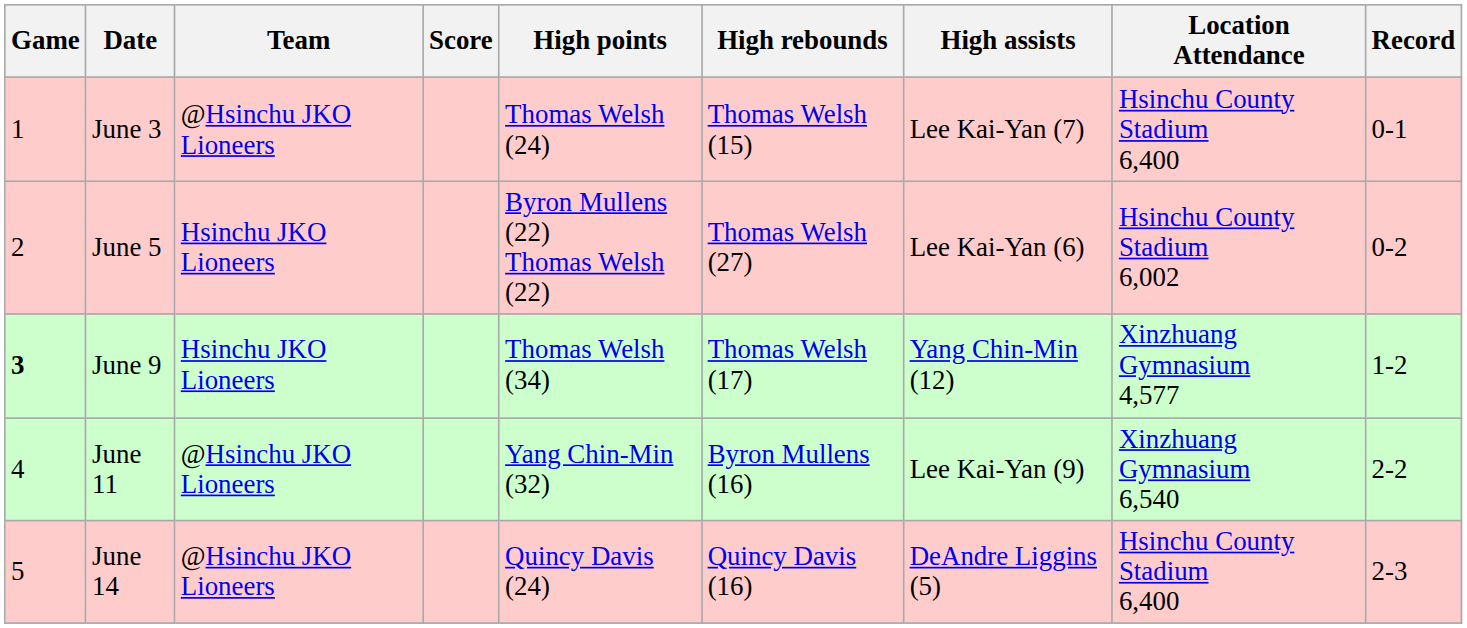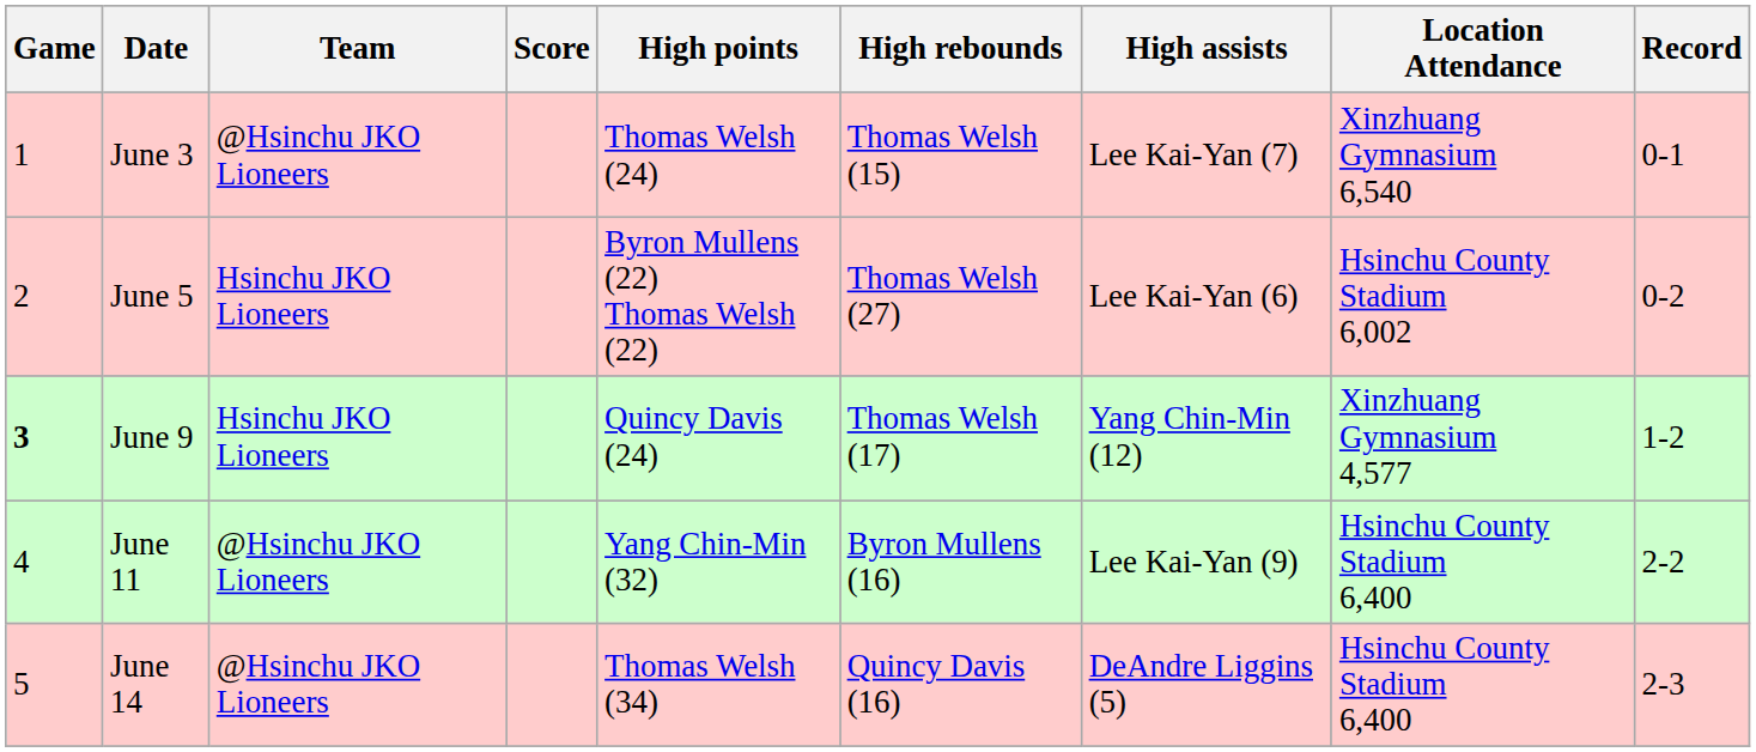June 3 | Location Attendance: Hsinchu County Stadium 6,400 -> Xinzhuang Gymnasium 6,540
June 9 | High points: Thomas Welsh (34) -> Quincy Davis (24)
June 11 | Location Attendance: Xinzhuang Gymnasium 6,540 -> Hsinchu County Stadium 6,400
June 14 | High points: Quincy Davis (24) -> Thomas Welsh (34)
